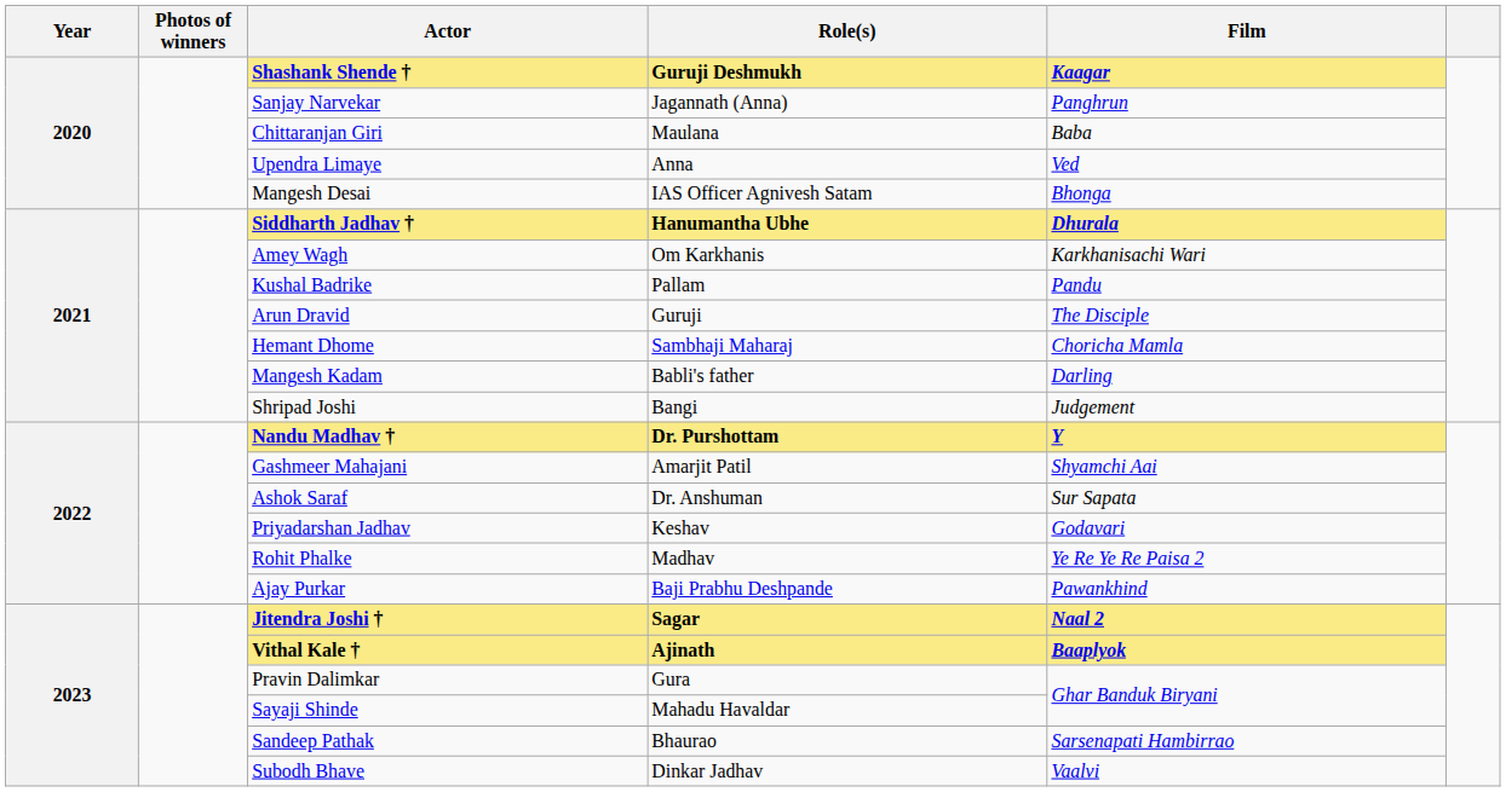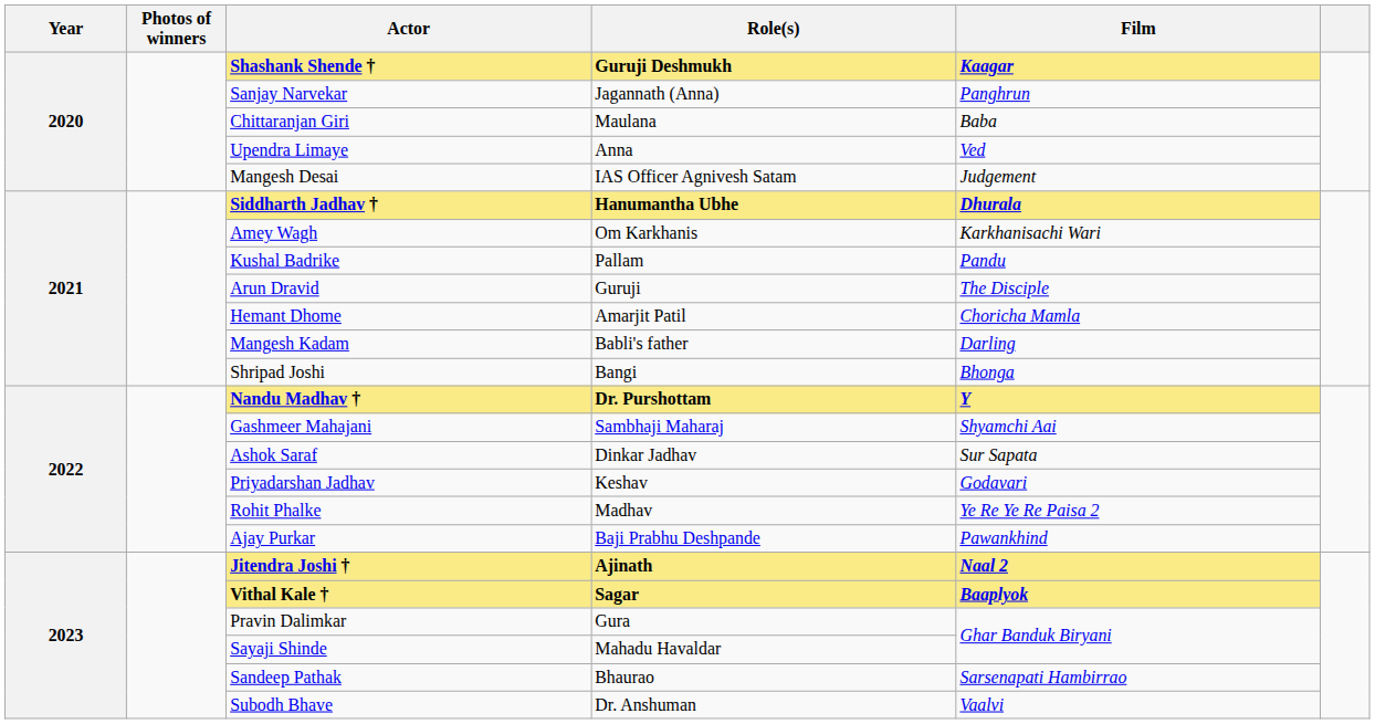Mangesh Desai | Film: Bhonga -> Judgement
Hemant Dhome | Role(s): Sambhaji Maharaj -> Amarjit Patil
Shripad Joshi | Film: Judgement -> Bhonga
Gashmeer Mahajani | Role(s): Amarjit Patil -> Sambhaji Maharaj
Ashok Saraf | Role(s): Dr. Anshuman -> Dinkar Jadhav
Jitendra Joshi † | Role(s): Sagar -> Ajinath
Vithal Kale † | Role(s): Ajinath -> Sagar
Subodh Bhave | Role(s): Dinkar Jadhav -> Dr. Anshuman
